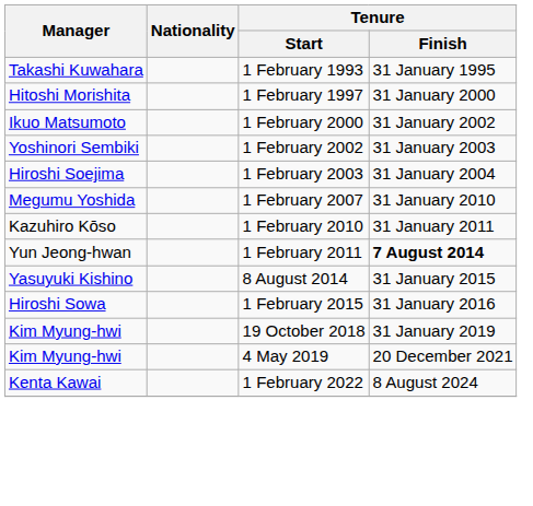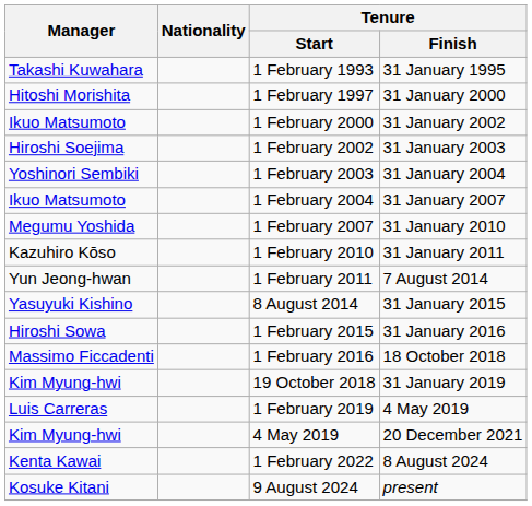1 February 2002 | Manager: Yoshinori Sembiki -> Hiroshi Soejima
1 February 2003 | Manager: Hiroshi Soejima -> Yoshinori Sembiki
+ row: Ikuo Matsumoto | 1 February 2004 | 31 January 2007
1 February 2011 | Tenure / Finish: bold -> normal
+ row: Massimo Ficcadenti | 1 February 2016 | 18 October 2018
+ row: Luis Carreras | 1 February 2019 | 4 May 2019
+ row: Kosuke Kitani | 9 August 2024 | present
